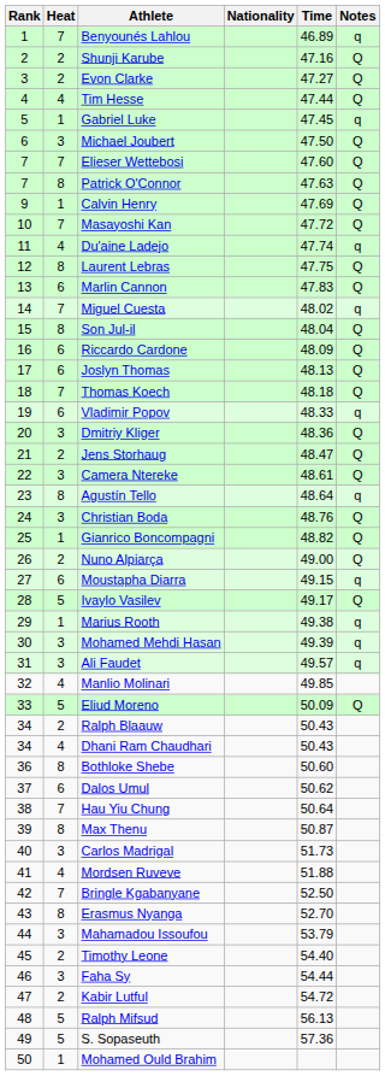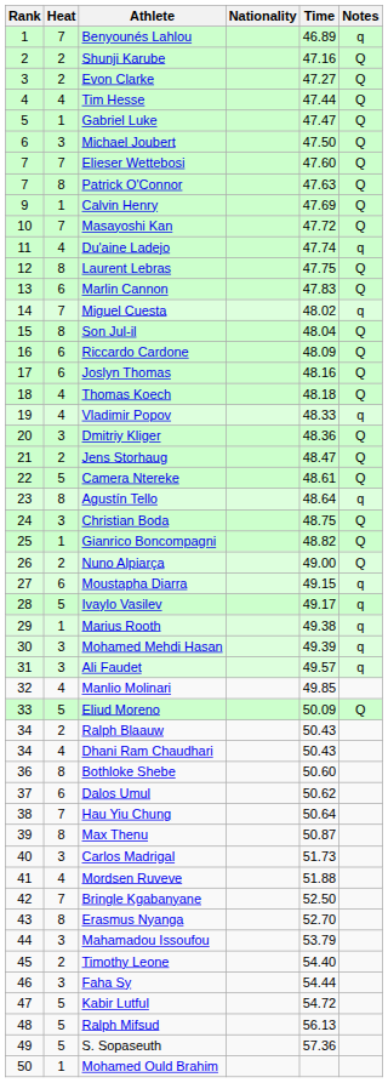Gabriel Luke | Time: 47.45 -> 47.47
Gabriel Luke | Notes: q -> Q
Joslyn Thomas | Time: 48.13 -> 48.16
Thomas Koech | Heat: 7 -> 4
Vladimir Popov | Heat: 6 -> 4
Camera Ntereke | Heat: 3 -> 5
Christian Boda | Time: 48.76 -> 48.75
Ivaylo Vasilev | Notes: Q -> q
Kabir Lutful | Heat: 2 -> 5
